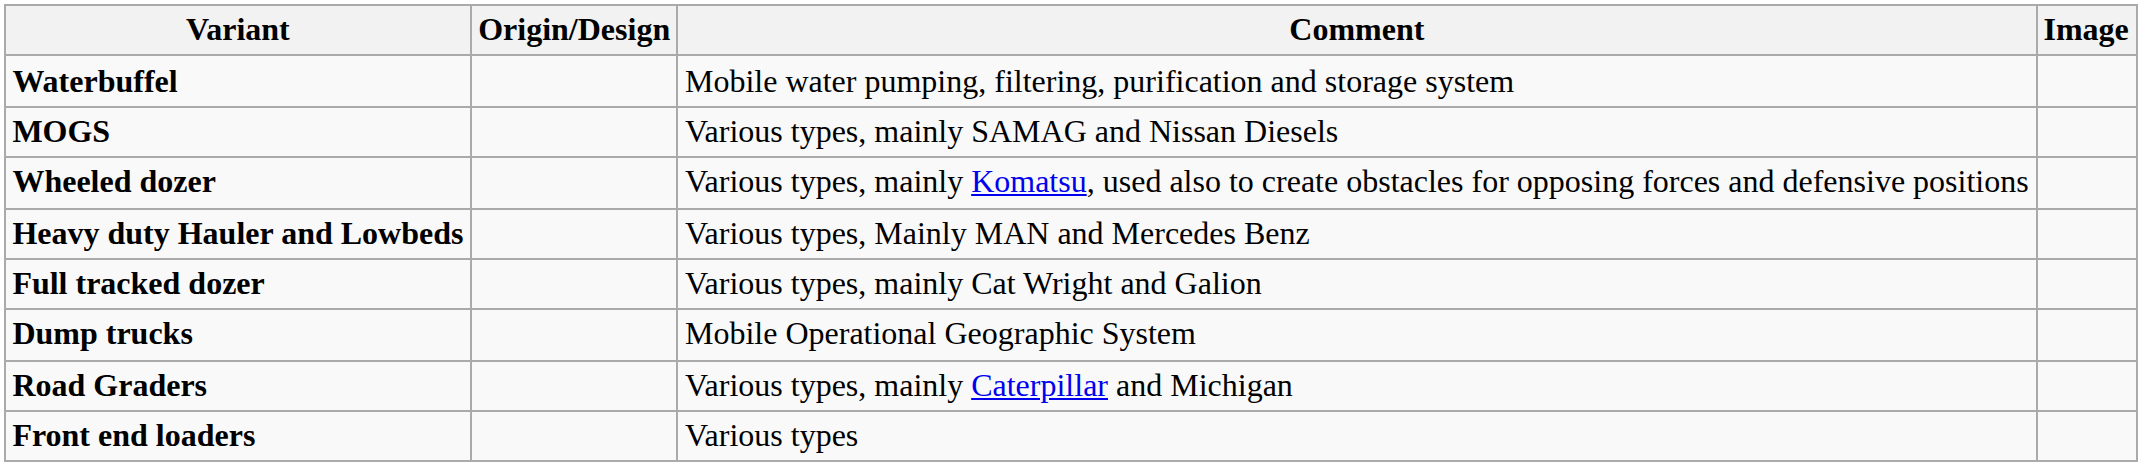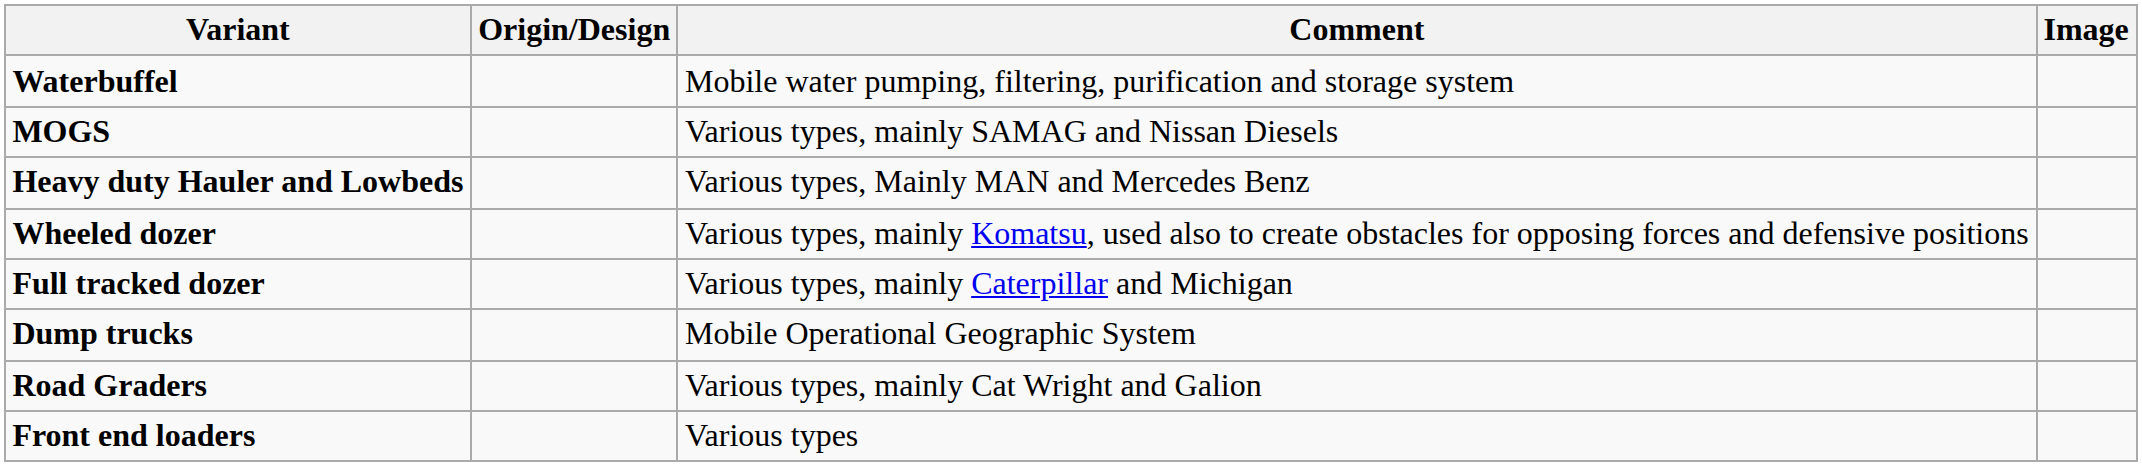rows swapped: Heavy duty Hauler and Lowbeds <-> Wheeled dozer
Full tracked dozer | Comment: Various types, mainly Cat Wright and Galion -> Various types, mainly Caterpillar and Michigan
Road Graders | Comment: Various types, mainly Caterpillar and Michigan -> Various types, mainly Cat Wright and Galion
